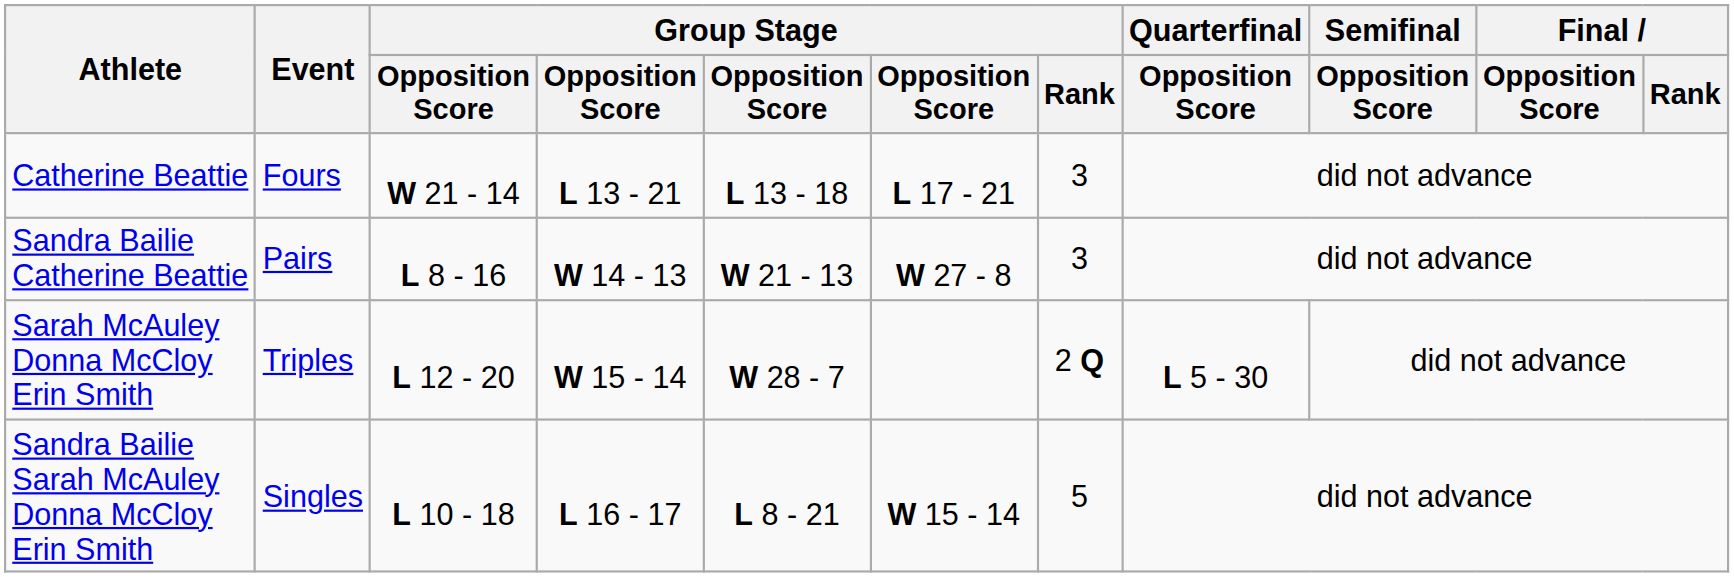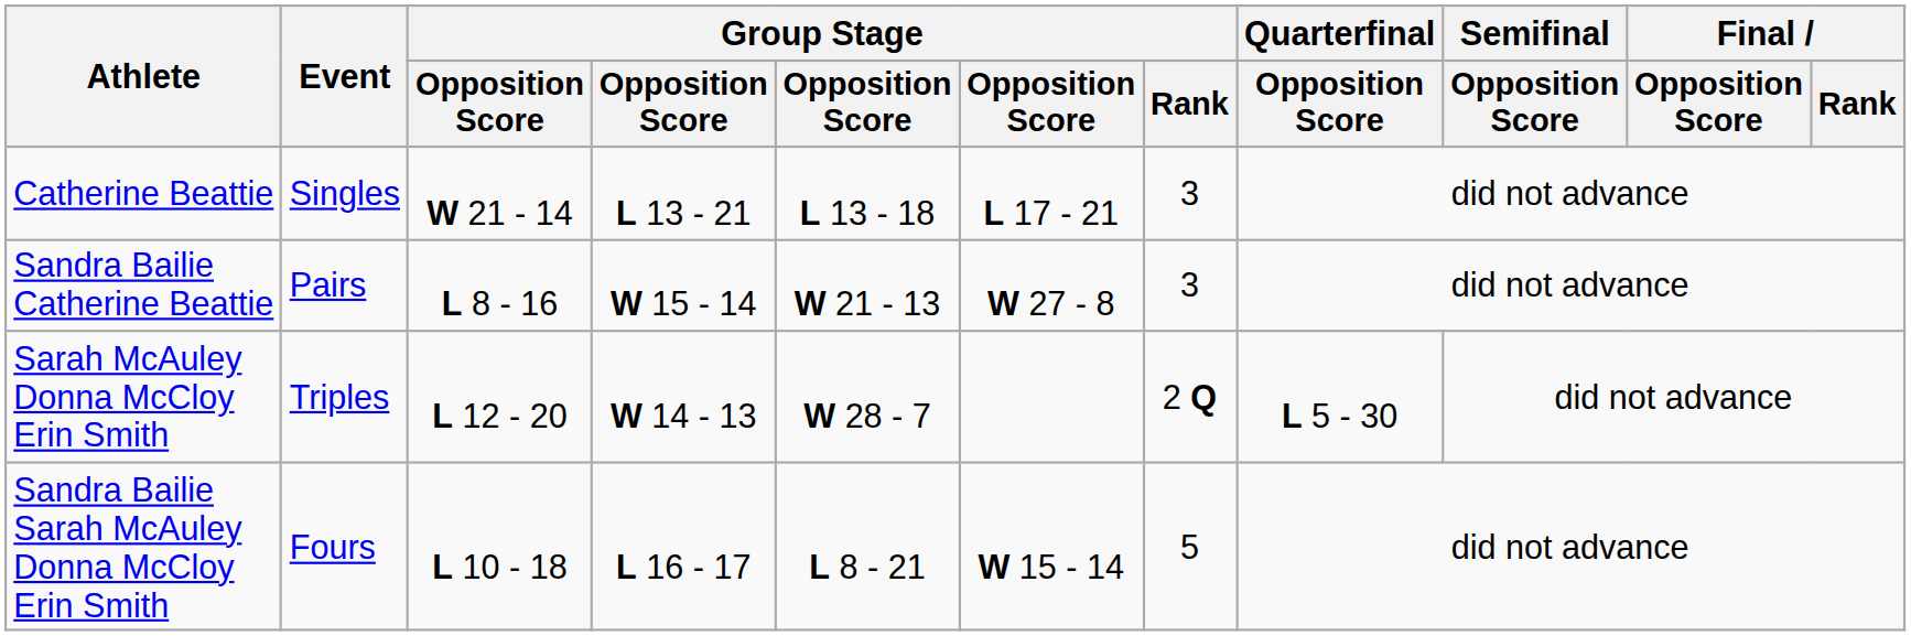Catherine Beattie | Event: Fours -> Singles
Sandra Bailie Catherine Beattie | column 4: W 14 - 13 -> W 15 - 14
Sarah McAuley Donna McCloy Erin Smith | column 4: W 15 - 14 -> W 14 - 13
Sandra Bailie Sarah McAuley Donna McCloy Erin Smith | Event: Singles -> Fours
